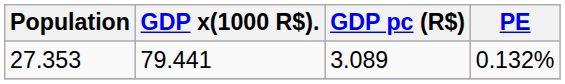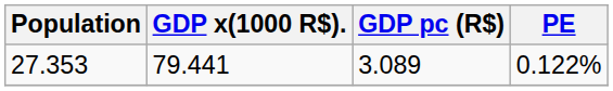27.353 | PE: 0.132% -> 0.122%
